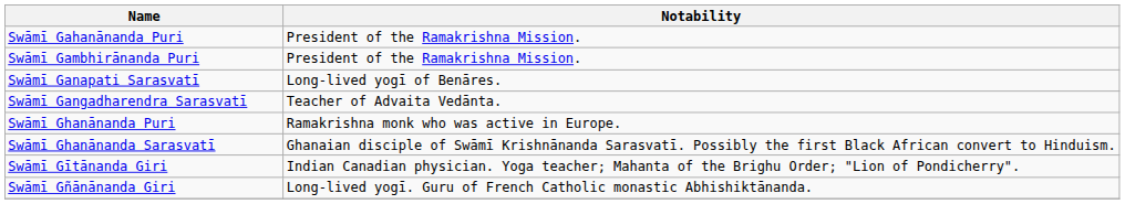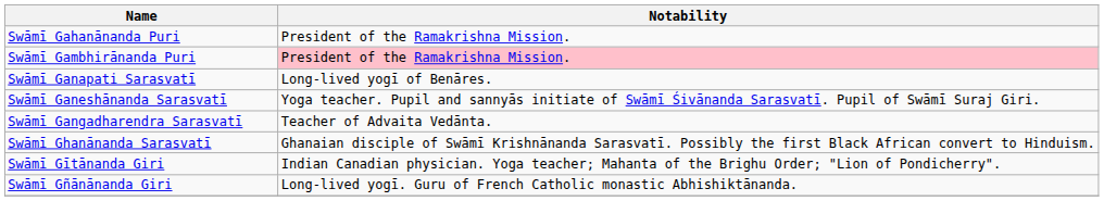Swāmī Gambhirānanda Puri | Notability: no background -> pink background
+ row: Swāmī Ganeshānanda Sarasvatī | Yoga teacher. Pupil and sannyās initiate of Swāmī Śivānanda Sarasvatī. Pupil of Swāmī Suraj Giri.
- row: Swāmī Ghanānanda Puri | Ramakrishna monk who was active in Europe.
